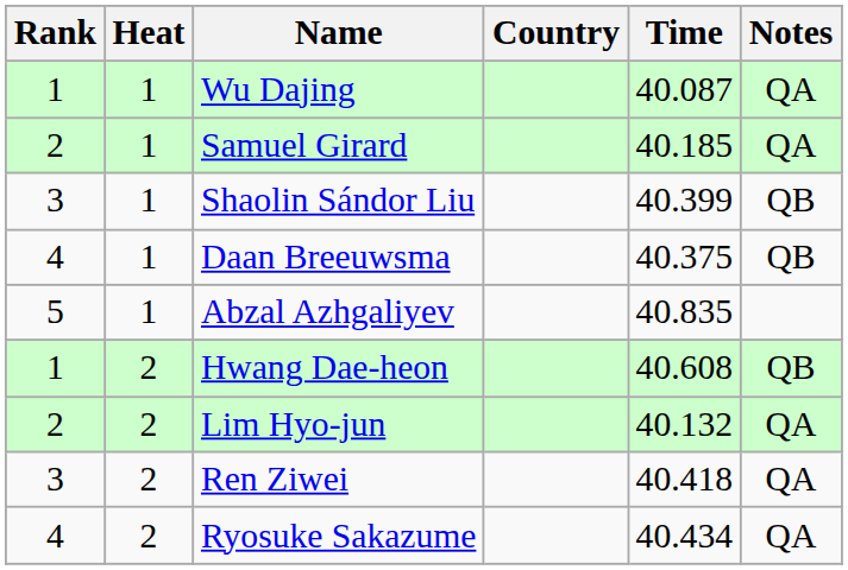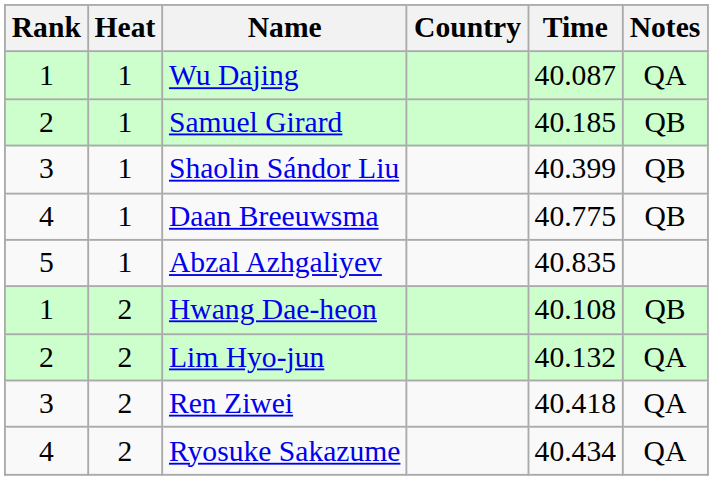Samuel Girard | Notes: QA -> QB
Daan Breeuwsma | Time: 40.375 -> 40.775
Hwang Dae-heon | Time: 40.608 -> 40.108
